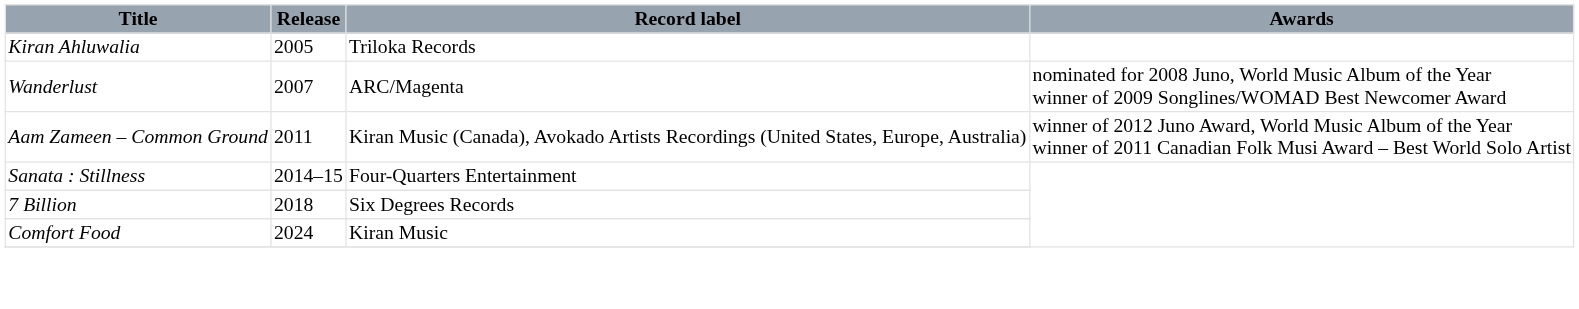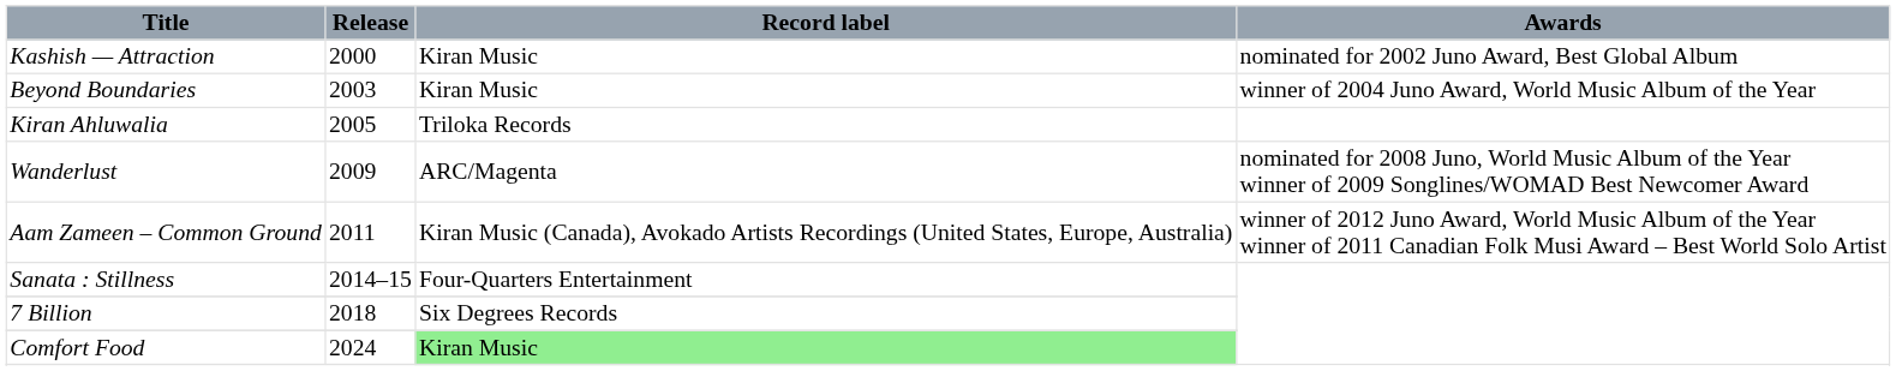+ row: Kashish — Attraction | 2000 | Kiran Music | nominated for 2002 Juno Award, Best Global Album
+ row: Beyond Boundaries | 2003 | Kiran Music | winner of 2004 Juno Award, World Music Album of the Year
Wanderlust | Release: 2007 -> 2009
Comfort Food | Record label: no background -> lightgreen background
